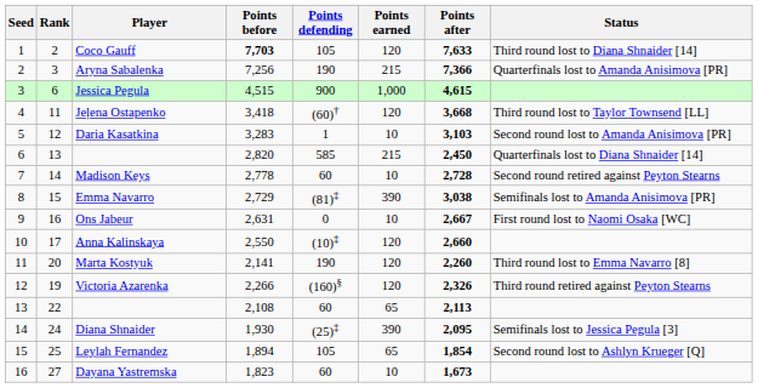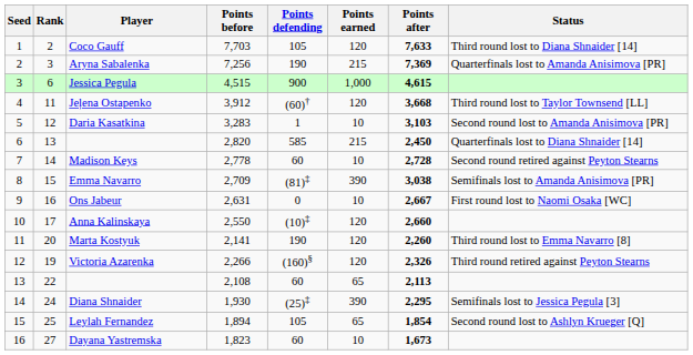Coco Gauff | Points before: bold -> normal
Aryna Sabalenka | Points after: 7,366 -> 7,369
Jeļena Ostapenko | Points before: 3,418 -> 3,912
Emma Navarro | Points before: 2,729 -> 2,709
Diana Shnaider | Points after: 2,095 -> 2,295
